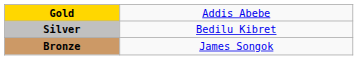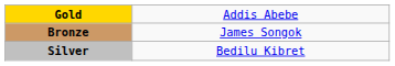rows swapped: Silver <-> Bronze
